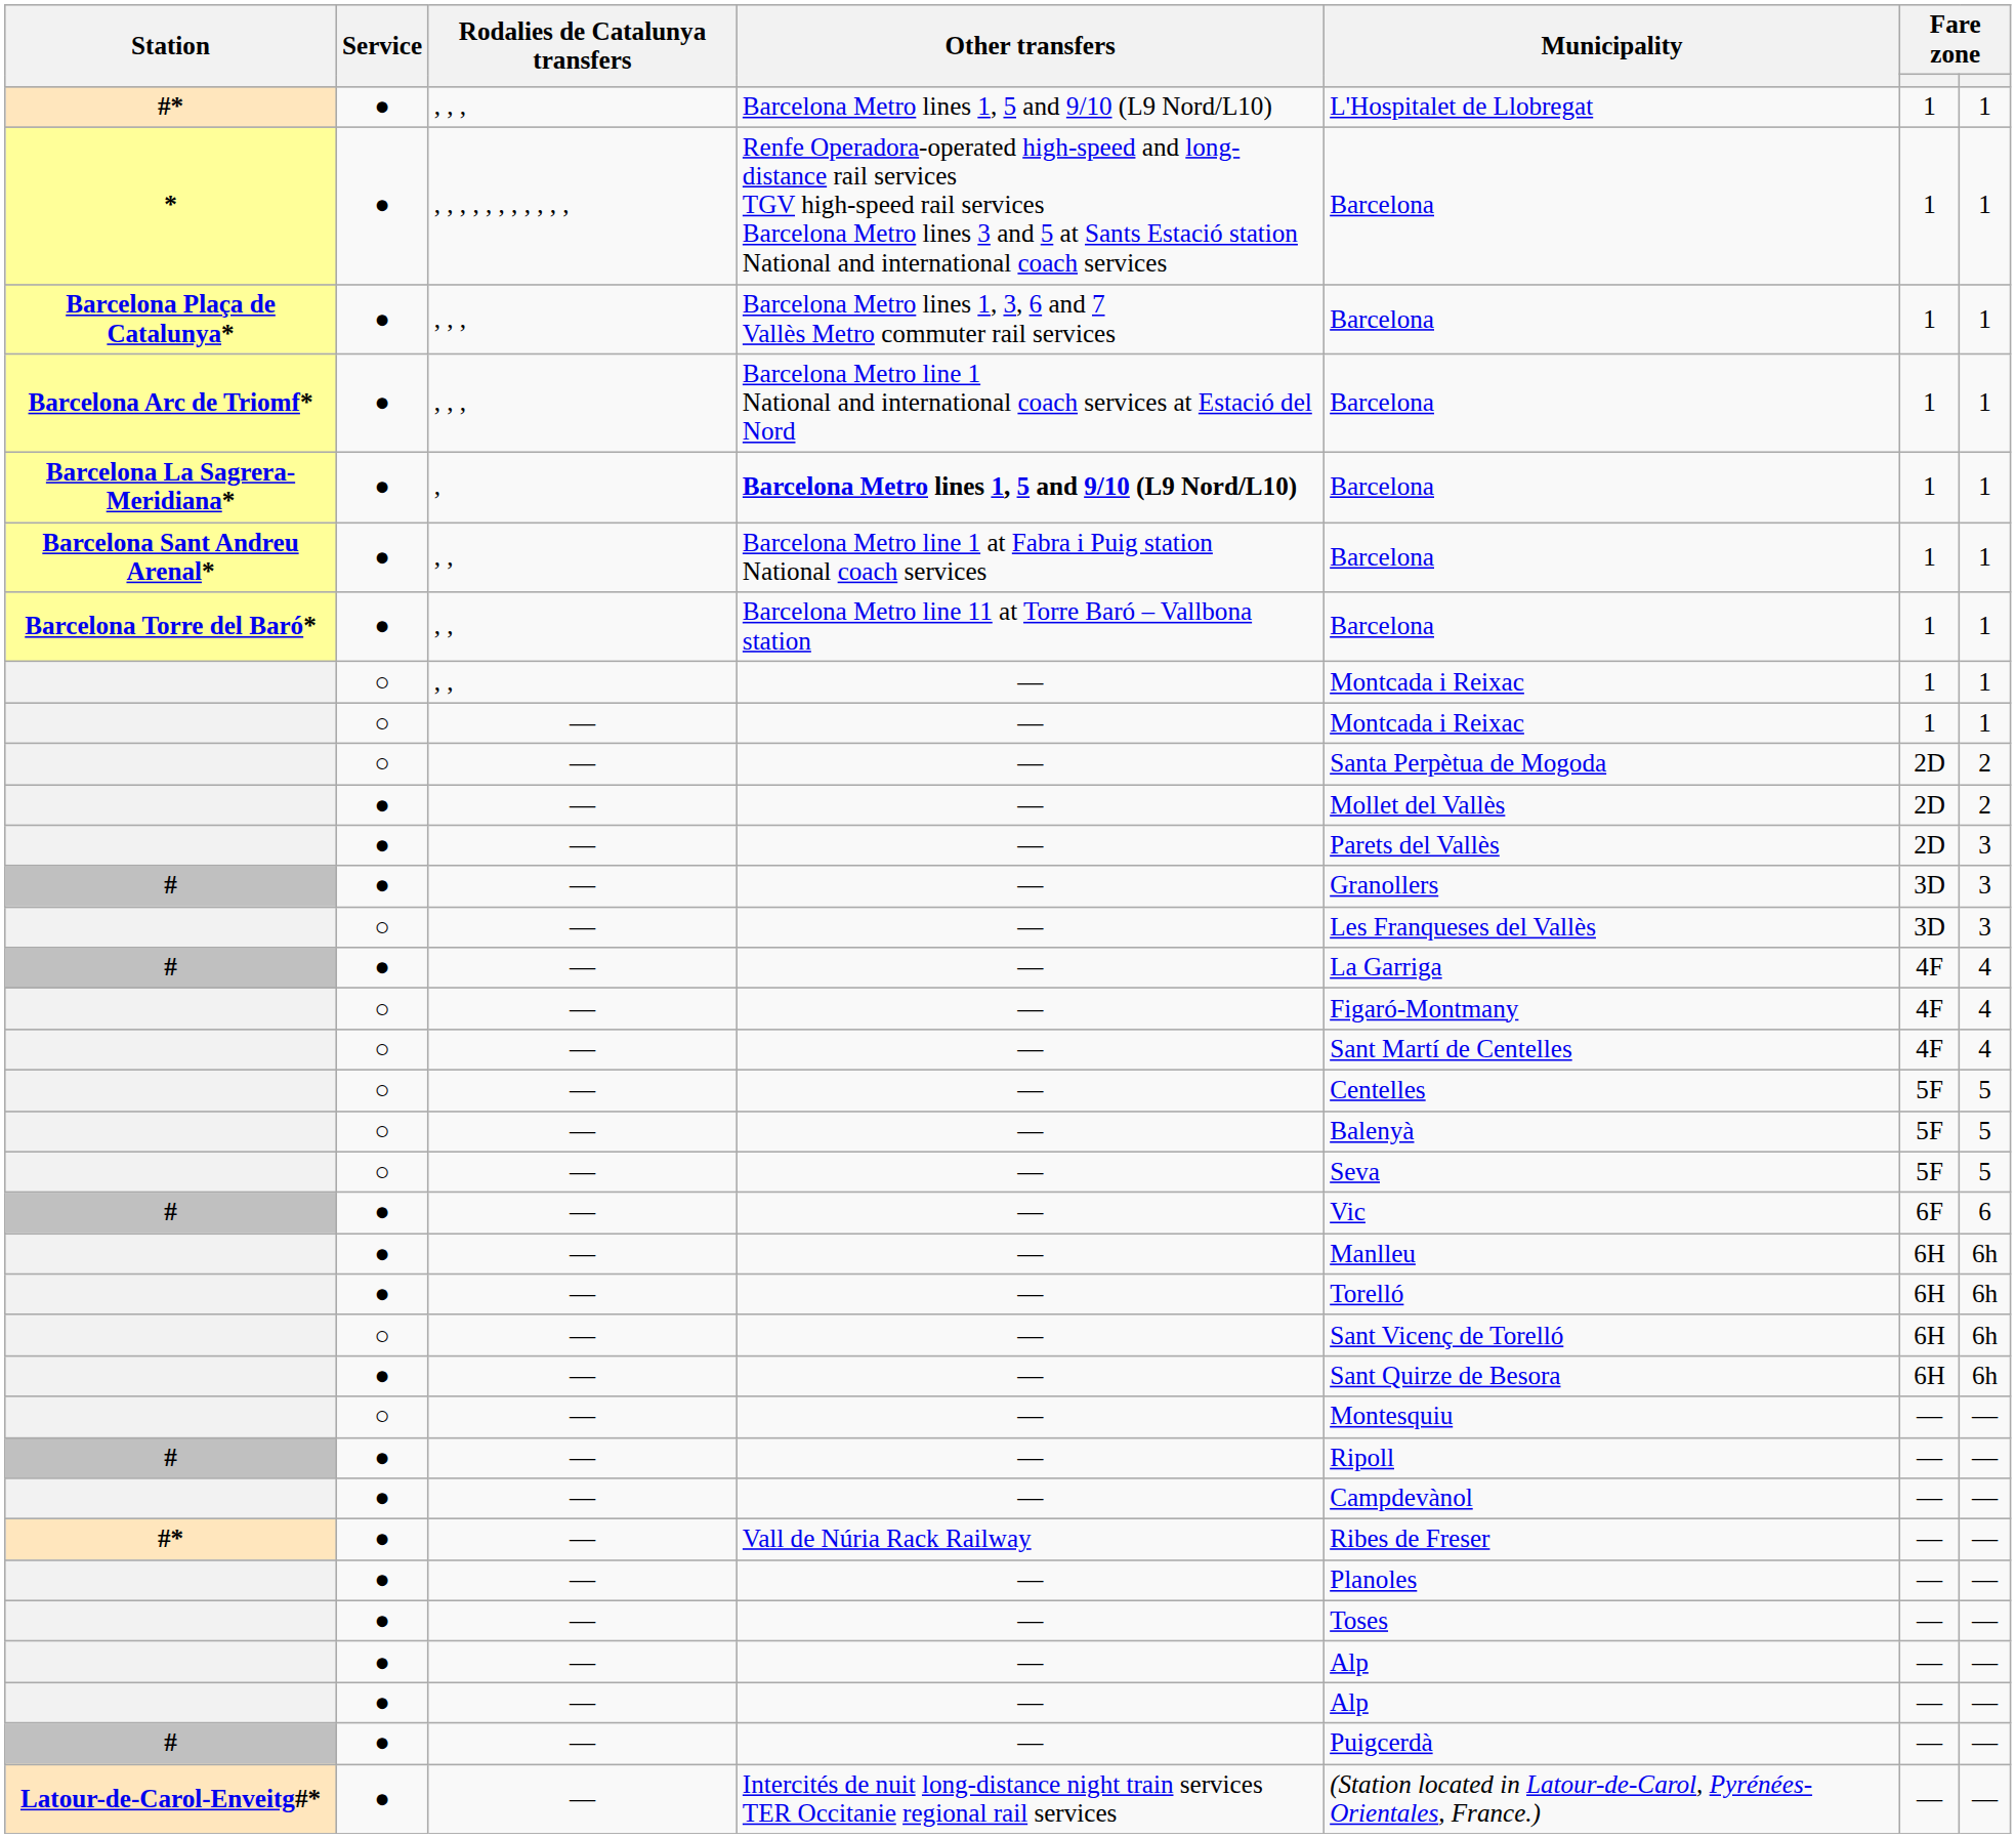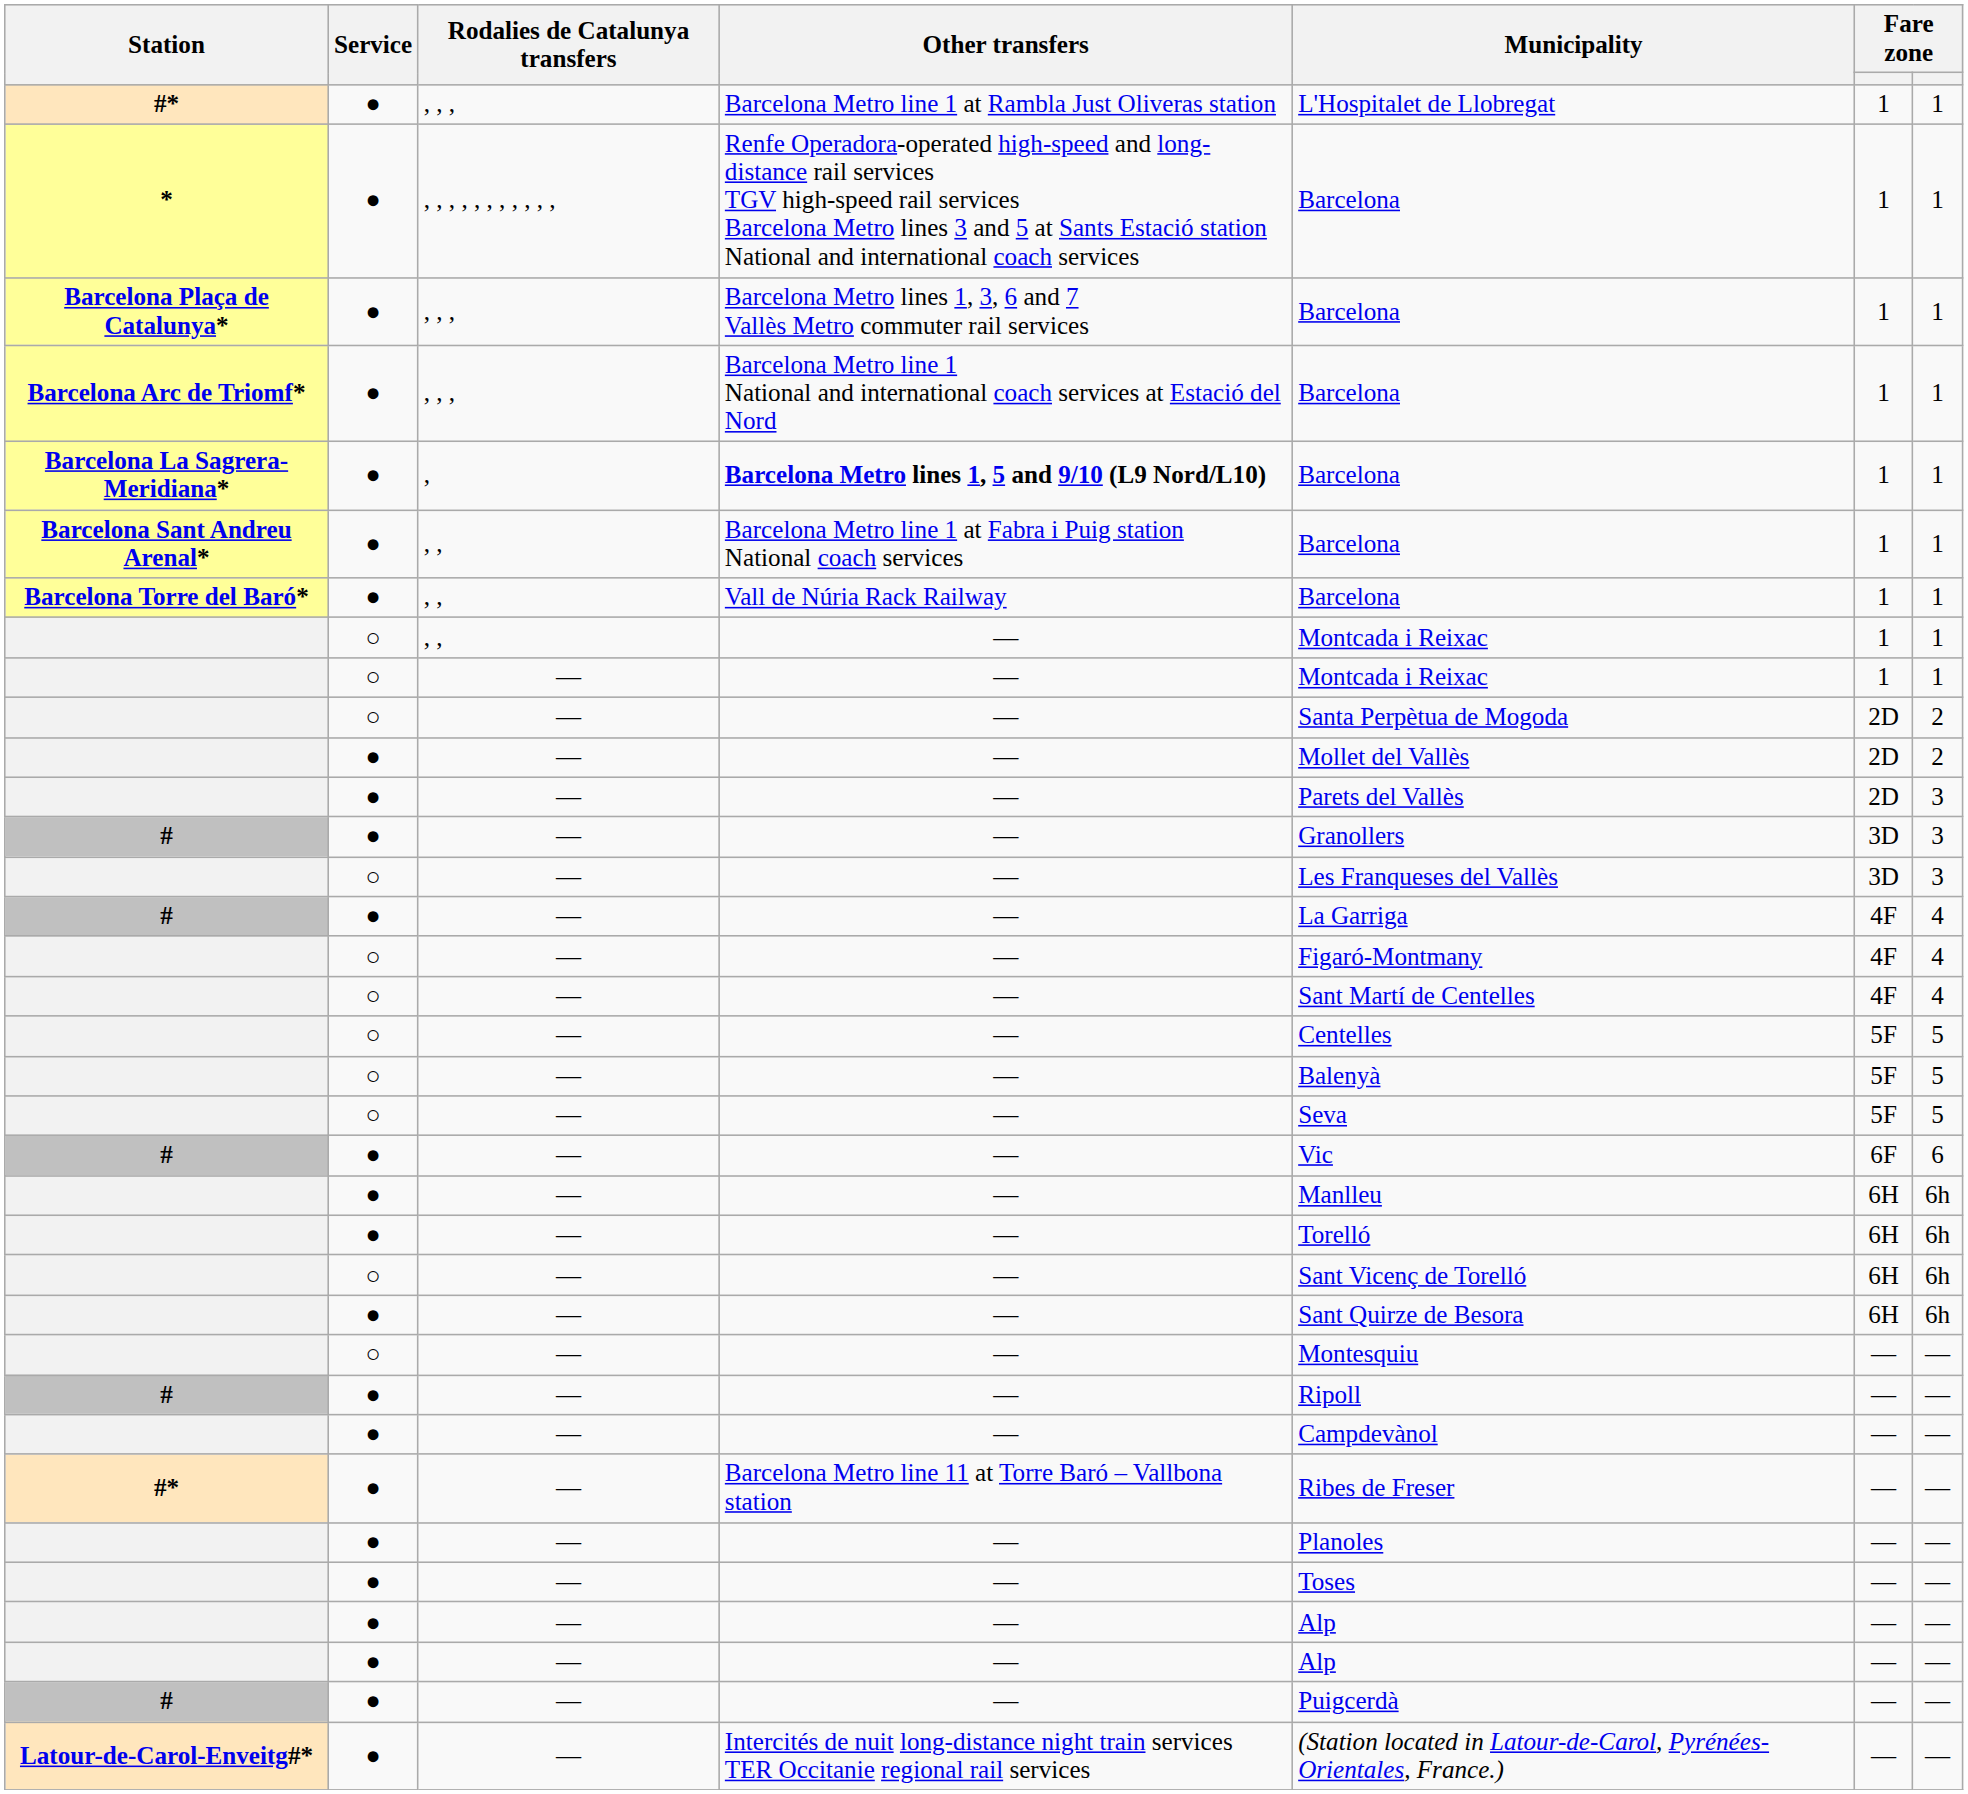#* / , , , | Other transfers: Barcelona Metro lines 1, 5 and 9/10 (L9 Nord/L10) -> Barcelona Metro line 1 at Rambla Just Oliveras station
Barcelona Torre del Baró* | Other transfers: Barcelona Metro line 11 at Torre Baró – Vallbona station -> Vall de Núria Rack Railway
#* / — | Other transfers: Vall de Núria Rack Railway -> Barcelona Metro line 11 at Torre Baró – Vallbona station
